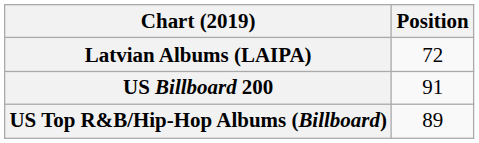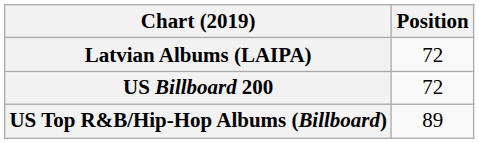US Billboard 200 | Position: 91 -> 72
